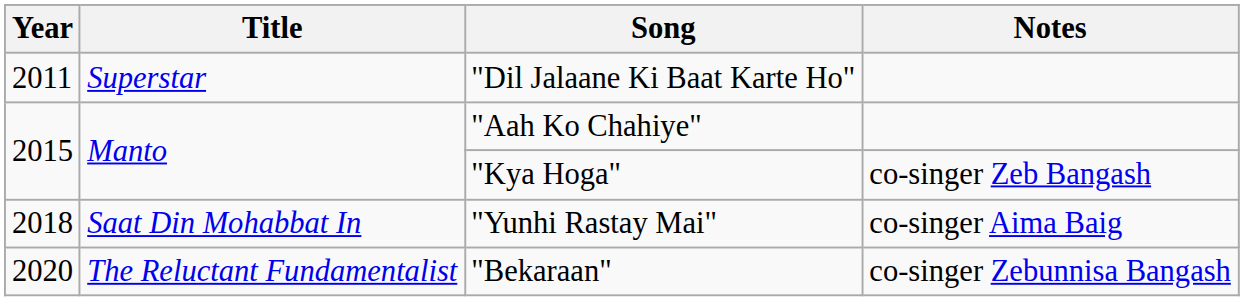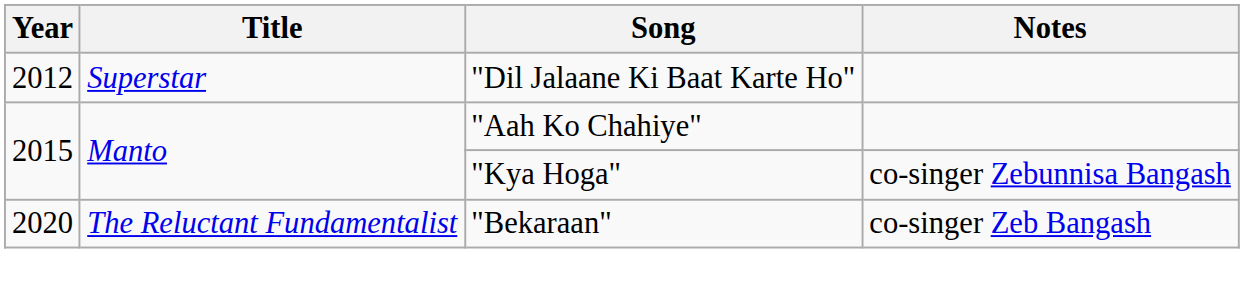"Dil Jalaane Ki Baat Karte Ho" | Year: 2011 -> 2012
"Kya Hoga" | Notes: co-singer Zeb Bangash -> co-singer Zebunnisa Bangash
- row: 2018 | Saat Din Mohabbat In | "Yunhi Rastay Mai" | co-singer Aima Baig
"Bekaraan" | Notes: co-singer Zebunnisa Bangash -> co-singer Zeb Bangash
